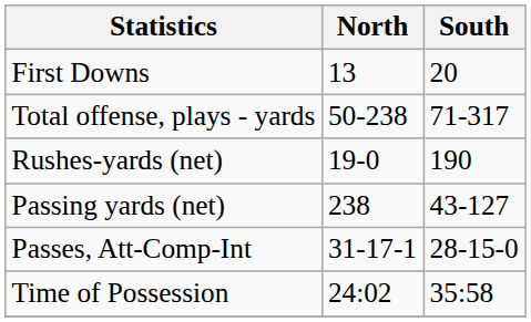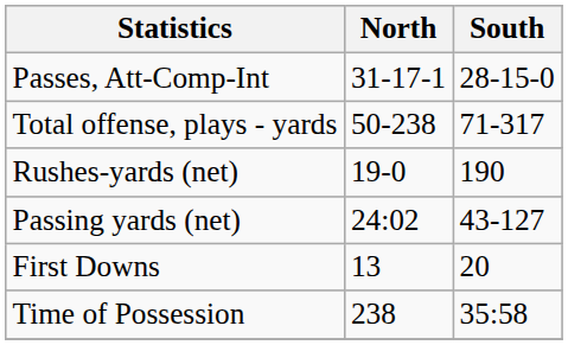rows swapped: First Downs <-> Passes, Att-Comp-Int
Passing yards (net) | North: 238 -> 24:02
Time of Possession | North: 24:02 -> 238
